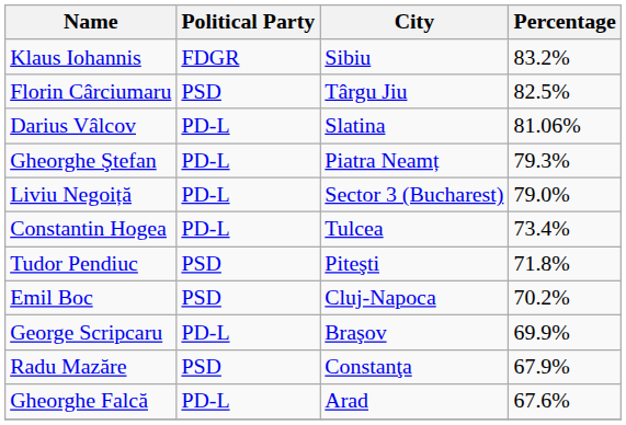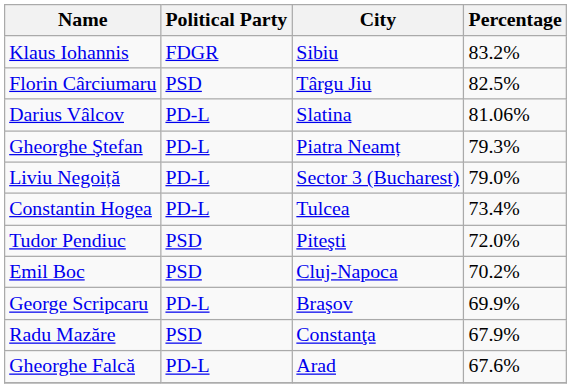Tudor Pendiuc | Percentage: 71.8% -> 72.0%
